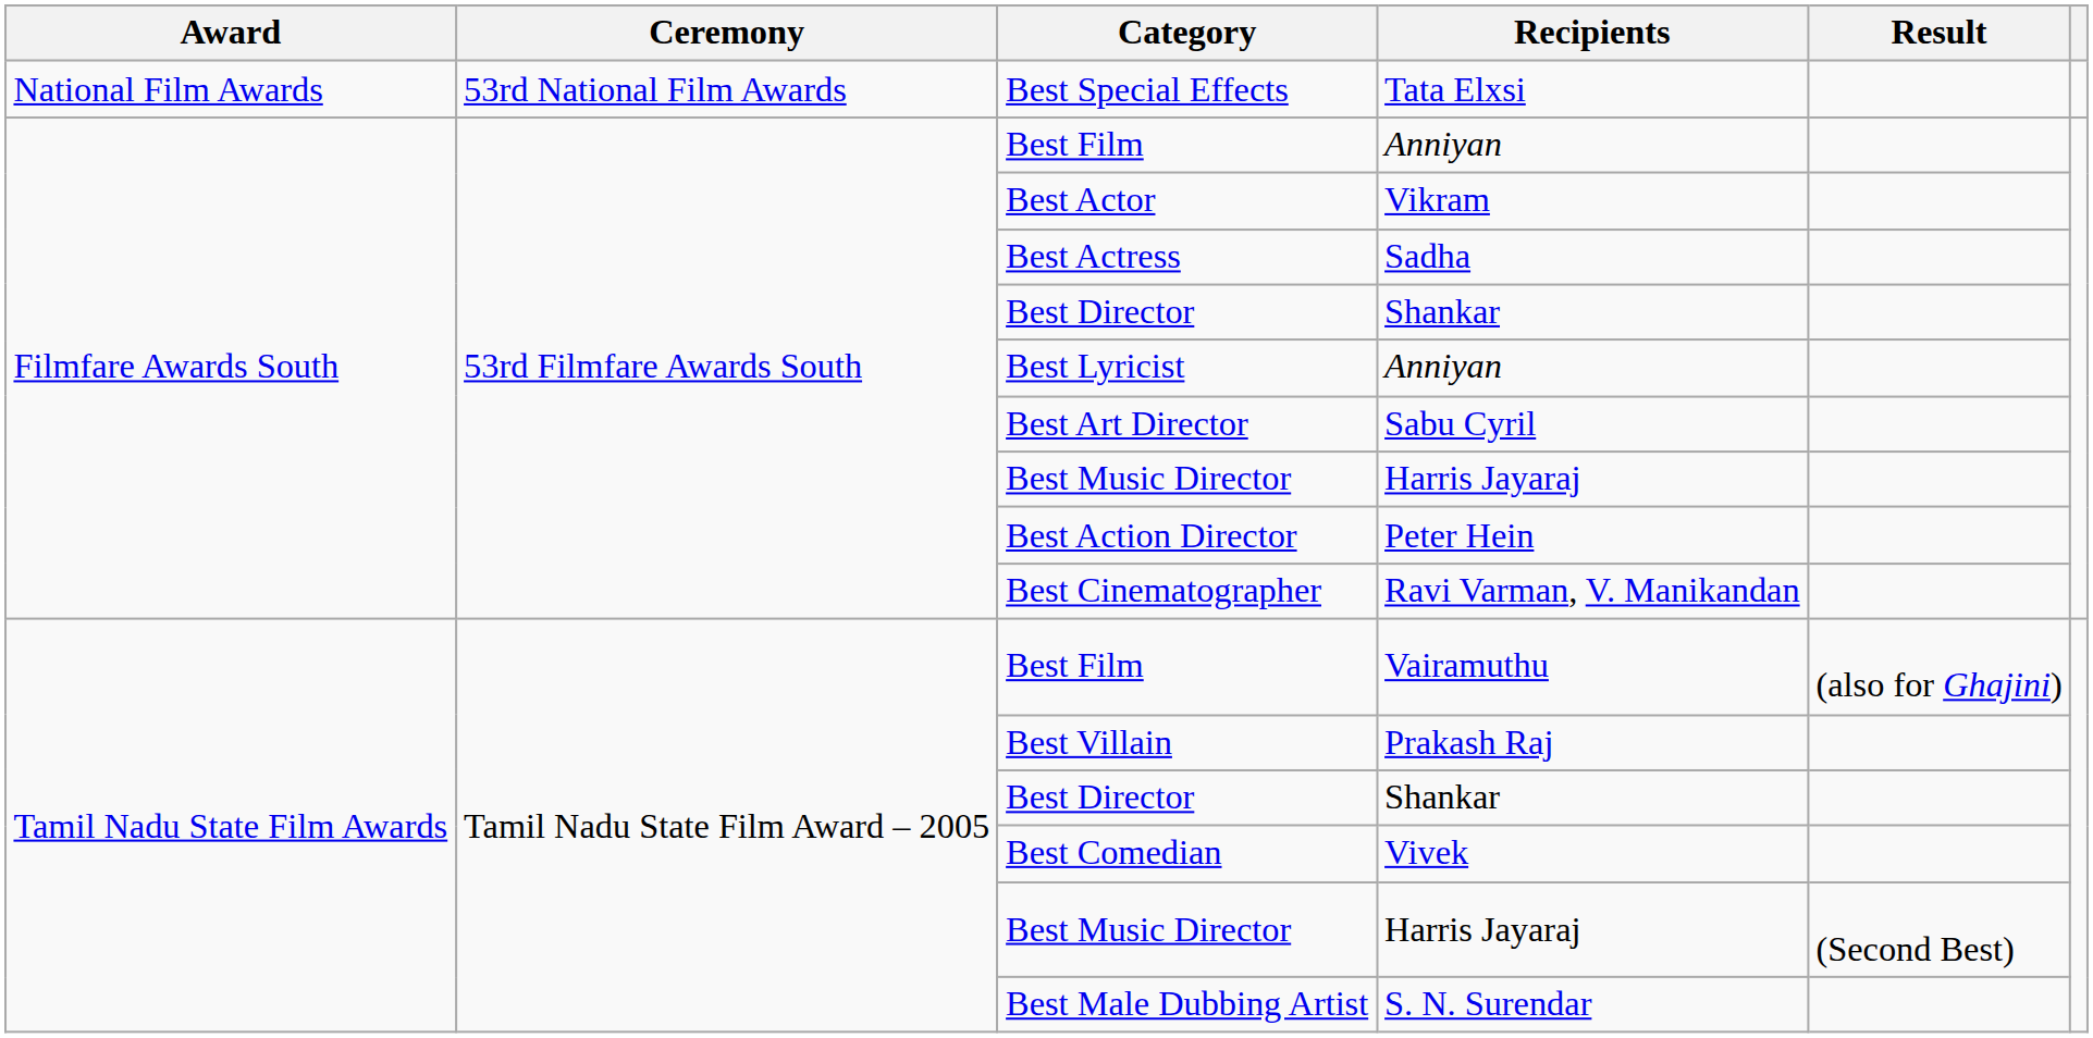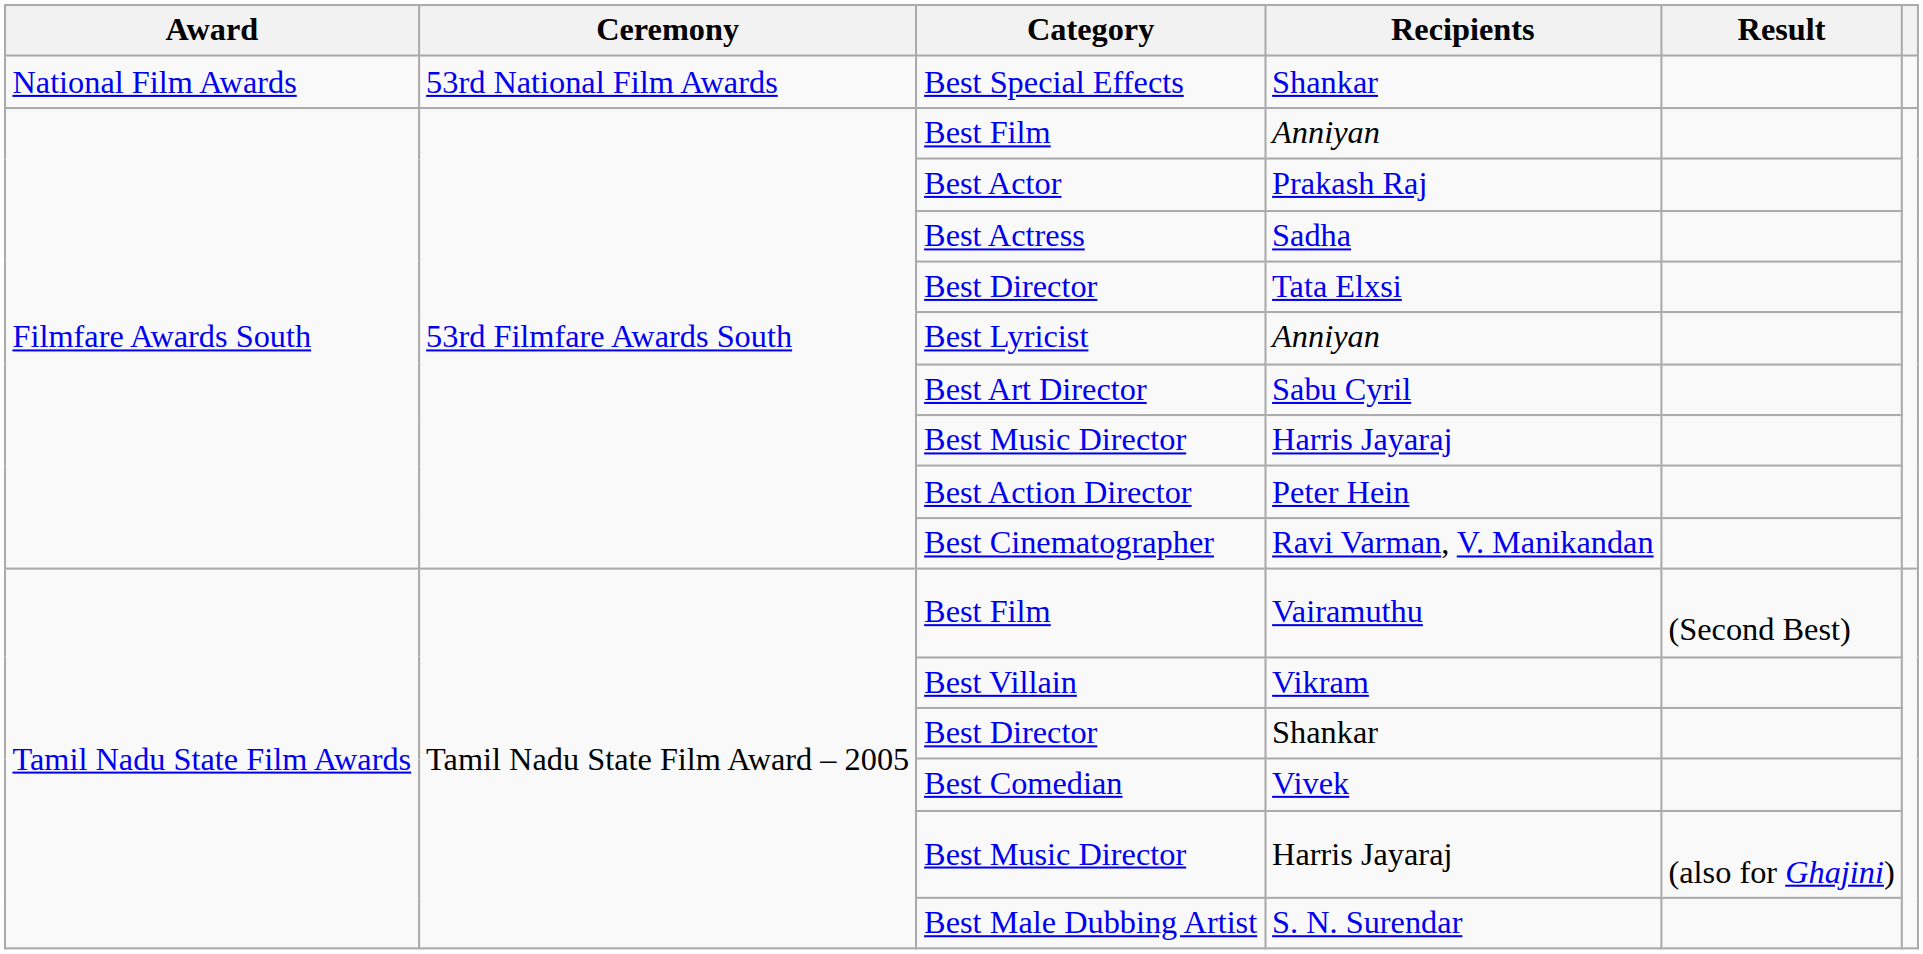Best Special Effects | Recipients: Tata Elxsi -> Shankar
Best Actor | Recipients: Vikram -> Prakash Raj
Filmfare Awards South / Best Director | Recipients: Shankar -> Tata Elxsi
Tamil Nadu State Film Awards / Best Film | Result: (also for Ghajini) -> (Second Best)
Best Villain | Recipients: Prakash Raj -> Vikram
Tamil Nadu State Film Awards / Best Music Director | Result: (Second Best) -> (also for Ghajini)
